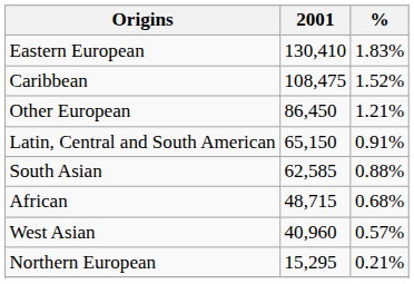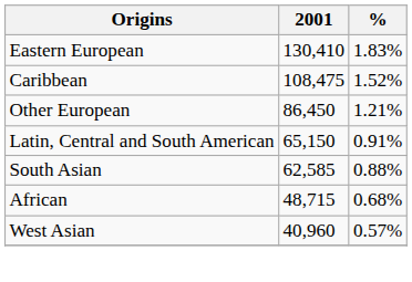- row: Northern European | 15,295 | 0.21%
